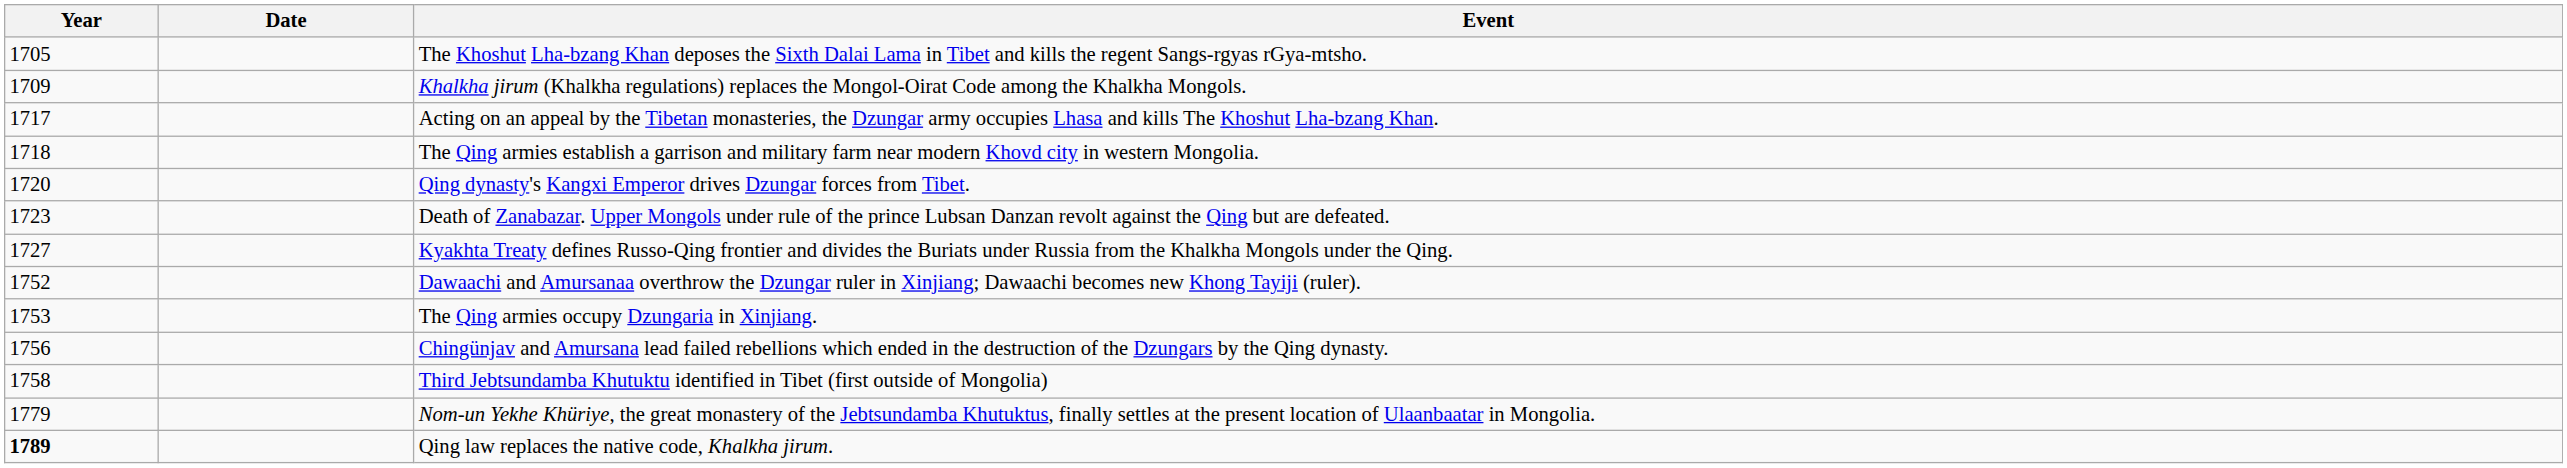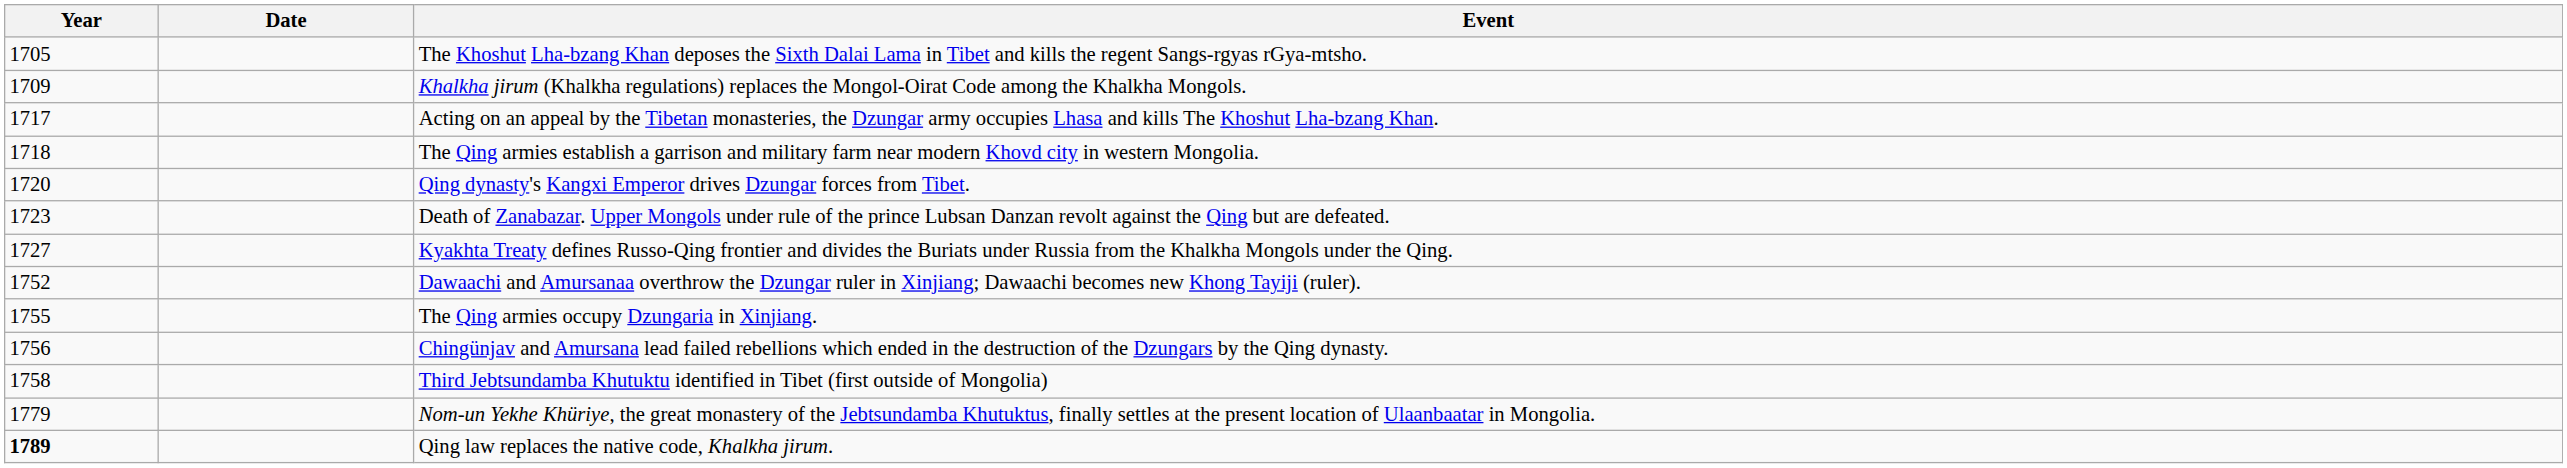The Qing armies occupy Dzungaria in Xinjiang. | Year: 1753 -> 1755
